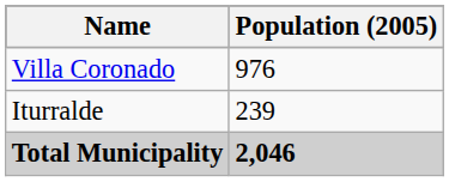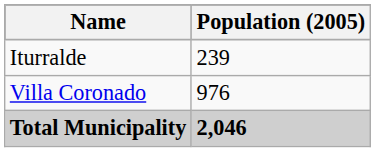rows swapped: Villa Coronado <-> Iturralde
